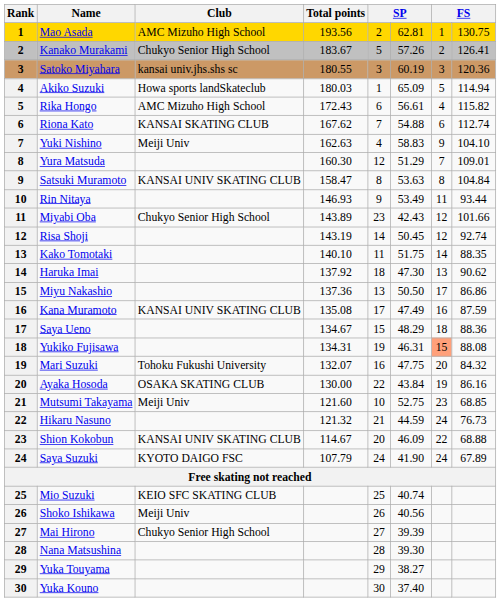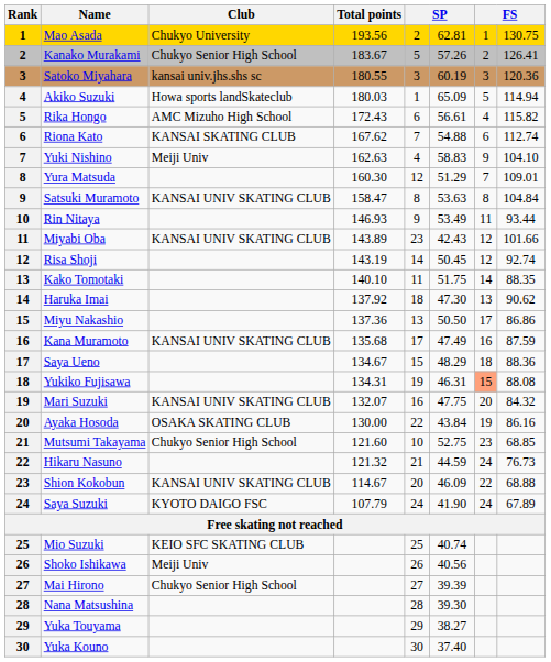Mao Asada | Club: AMC Mizuho High School -> Chukyo University
Miyabi Oba | Club: Chukyo Senior High School -> KANSAI UNIV SKATING CLUB
Kana Muramoto | Total points: 135.08 -> 135.68
Mari Suzuki | Club: Tohoku Fukushi University -> KANSAI UNIV SKATING CLUB
Mutsumi Takayama | Club: Meiji Univ -> Chukyo Senior High School
